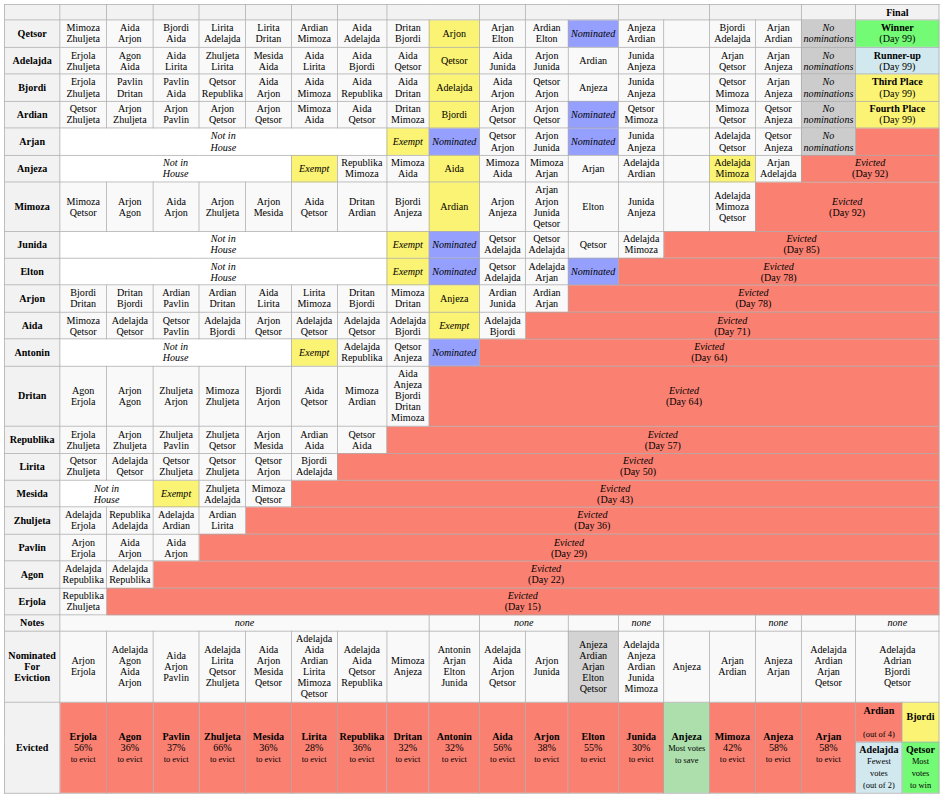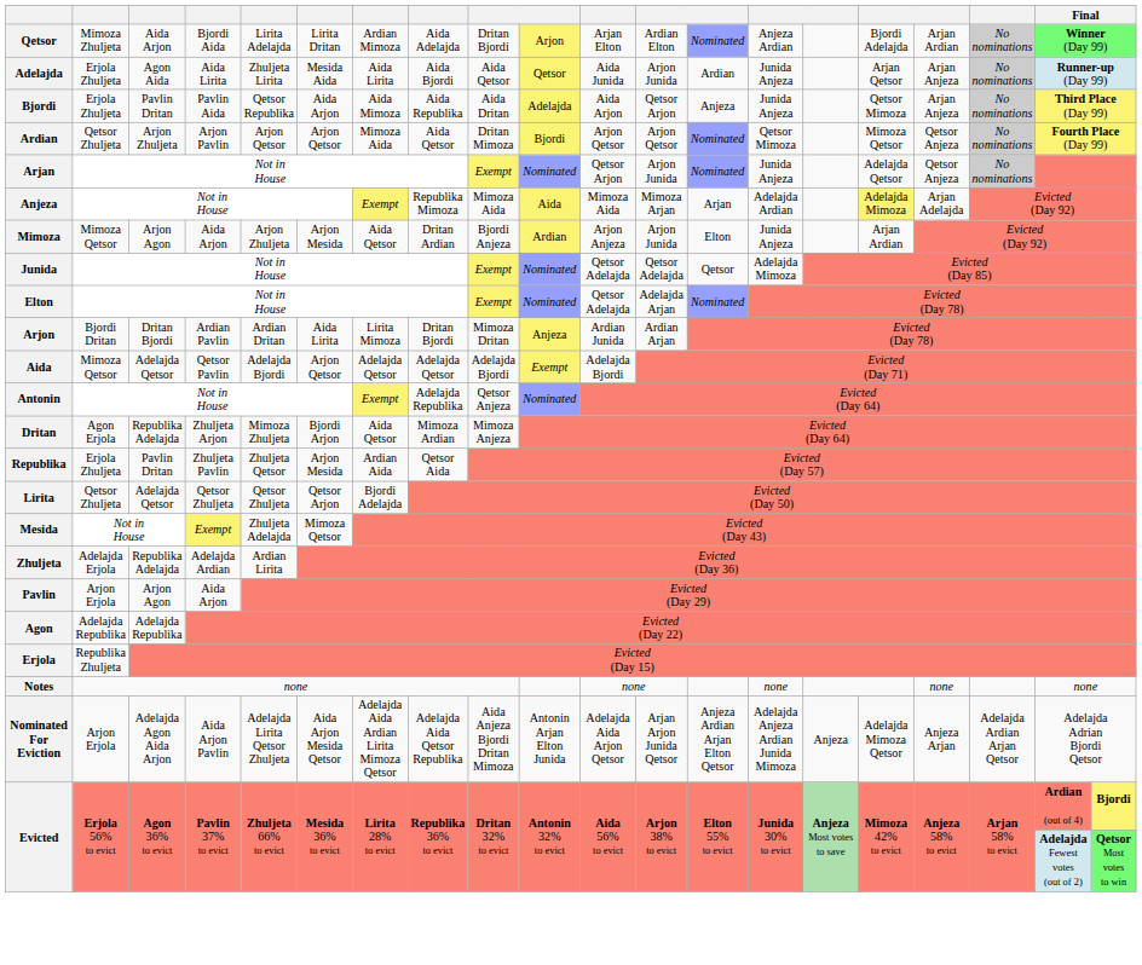Mimoza | column 12: Arjan Arjon Junida Qetsor -> Arjon Junida
Mimoza | column 16: Adelajda Mimoza Qetsor -> Arjan Ardian
Dritan | column 3: Arjon Agon -> Republika Adelajda
Dritan | column 9: Aida Anjeza Bjordi Dritan Mimoza -> Mimoza Anjeza
Republika | column 3: Arjon Zhuljeta -> Pavlin Dritan
Pavlin | column 3: Aida Arjon -> Arjon Agon
Nominated For Eviction | column 9: Mimoza Anjeza -> Aida Anjeza Bjordi Dritan Mimoza
Nominated For Eviction | column 12: Arjon Junida -> Arjan Arjon Junida Qetsor
Nominated For Eviction | column 13: lightgrey background -> no background
Nominated For Eviction | column 16: Arjan Ardian -> Adelajda Mimoza Qetsor
